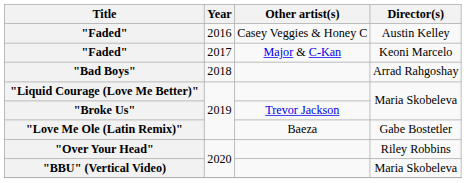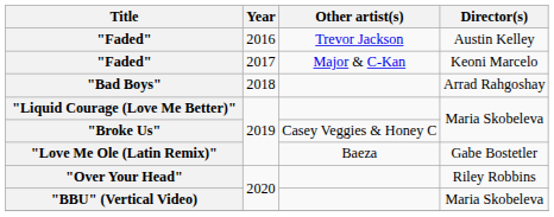"Faded" / Austin Kelley | Other artist(s): Casey Veggies & Honey C -> Trevor Jackson
"Broke Us" | Other artist(s): Trevor Jackson -> Casey Veggies & Honey C
